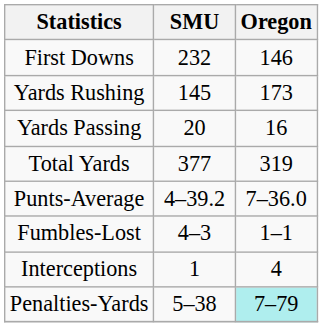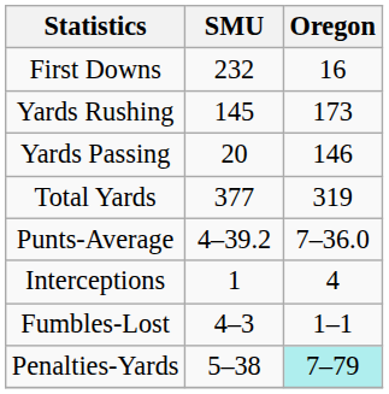First Downs | Oregon: 146 -> 16
Yards Passing | Oregon: 16 -> 146
rows swapped: Fumbles-Lost <-> Interceptions
